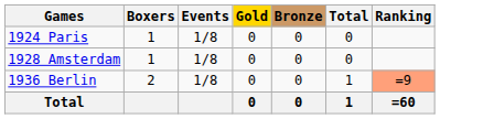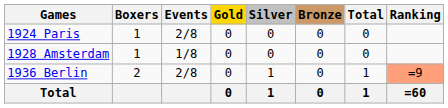+ column: Silver | 0 | 0 | 1 | 1
1924 Paris | Events: 1/8 -> 2/8
1936 Berlin | Events: 1/8 -> 2/8
